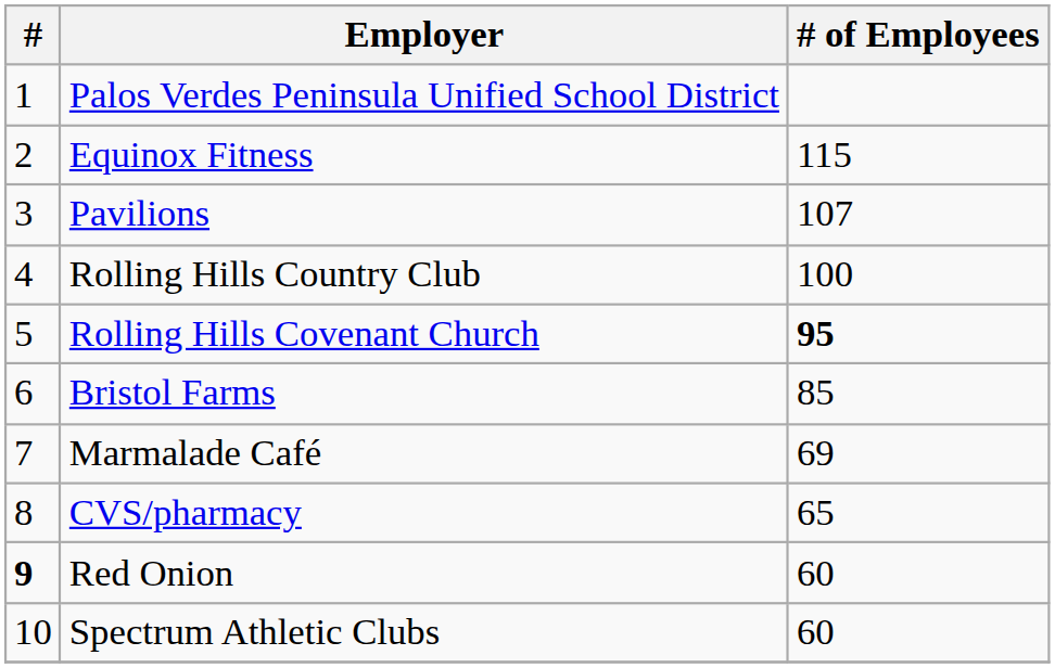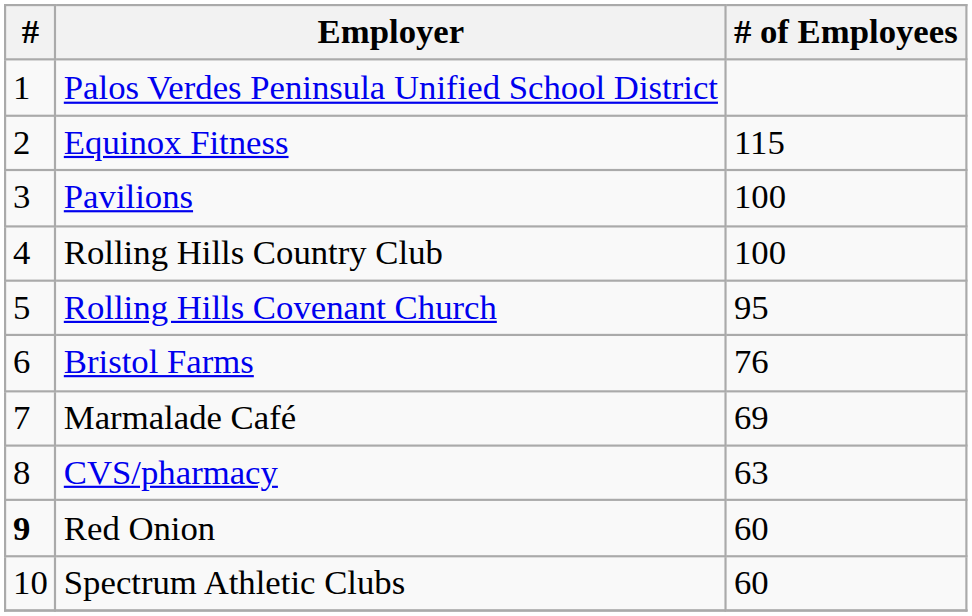Pavilions | # of Employees: 107 -> 100
Rolling Hills Covenant Church | # of Employees: bold -> normal
Bristol Farms | # of Employees: 85 -> 76
CVS/pharmacy | # of Employees: 65 -> 63
